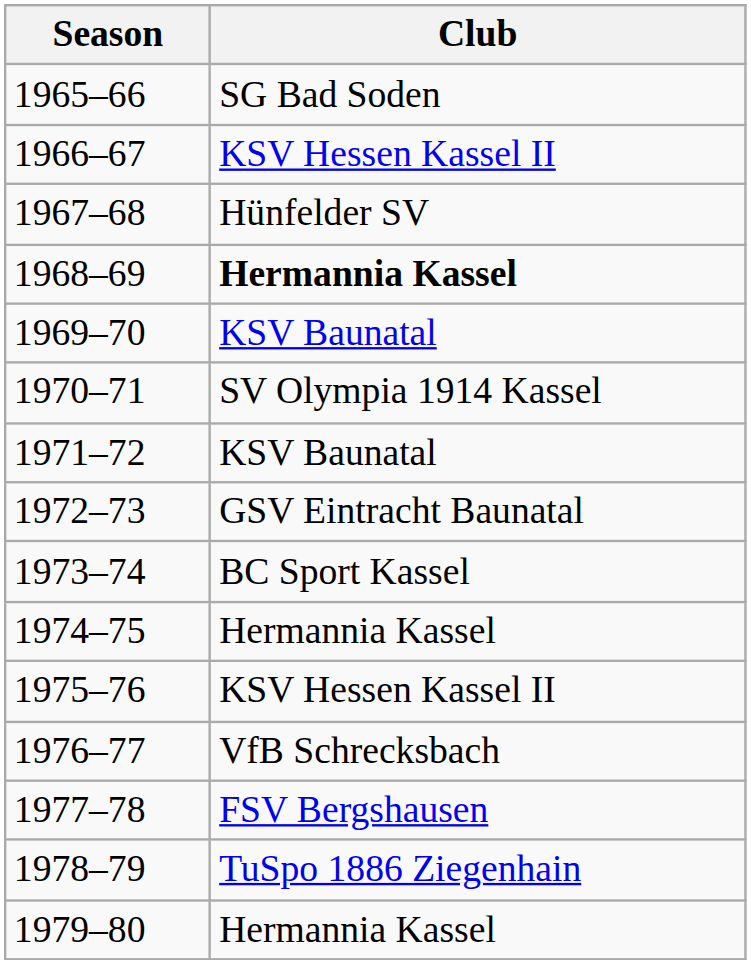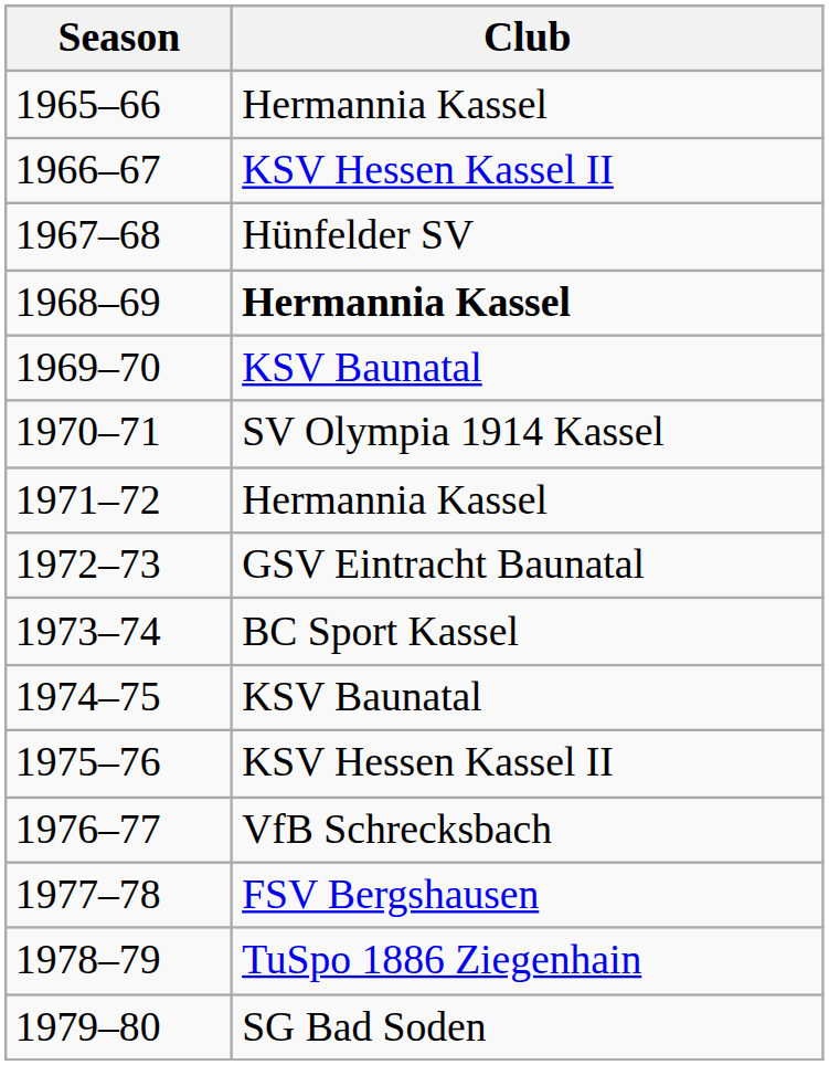1965–66 | Club: SG Bad Soden -> Hermannia Kassel
1971–72 | Club: KSV Baunatal -> Hermannia Kassel
1974–75 | Club: Hermannia Kassel -> KSV Baunatal
1979–80 | Club: Hermannia Kassel -> SG Bad Soden
